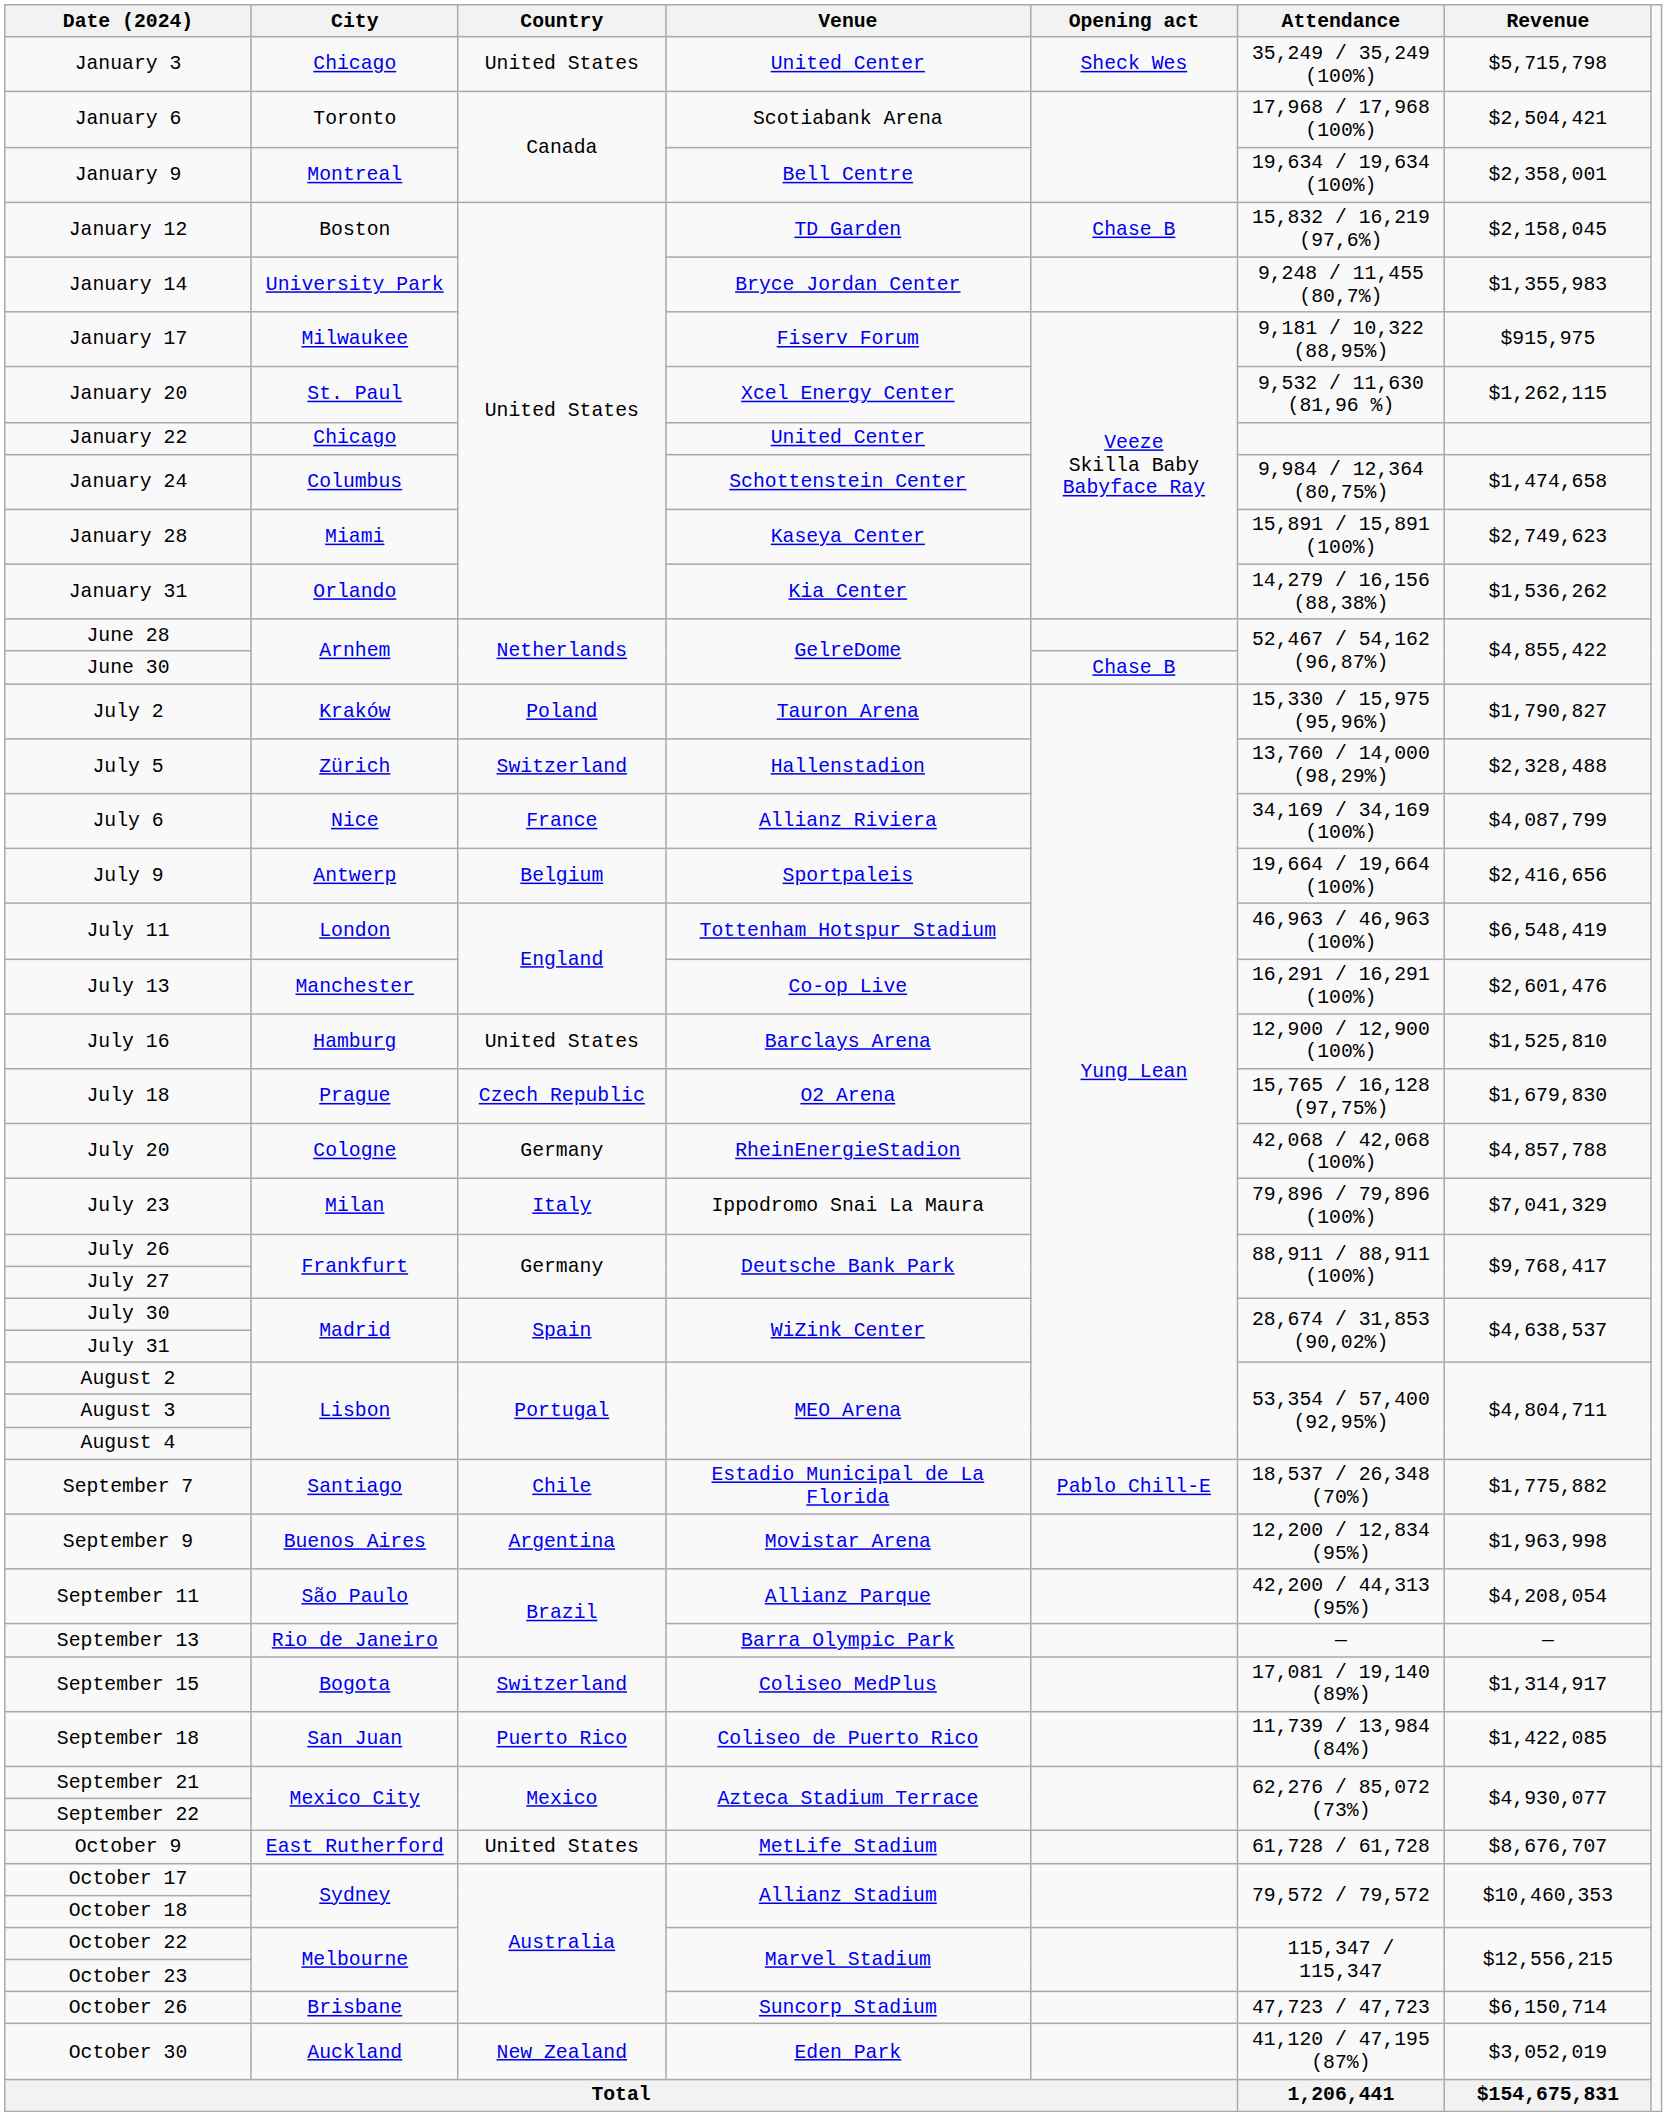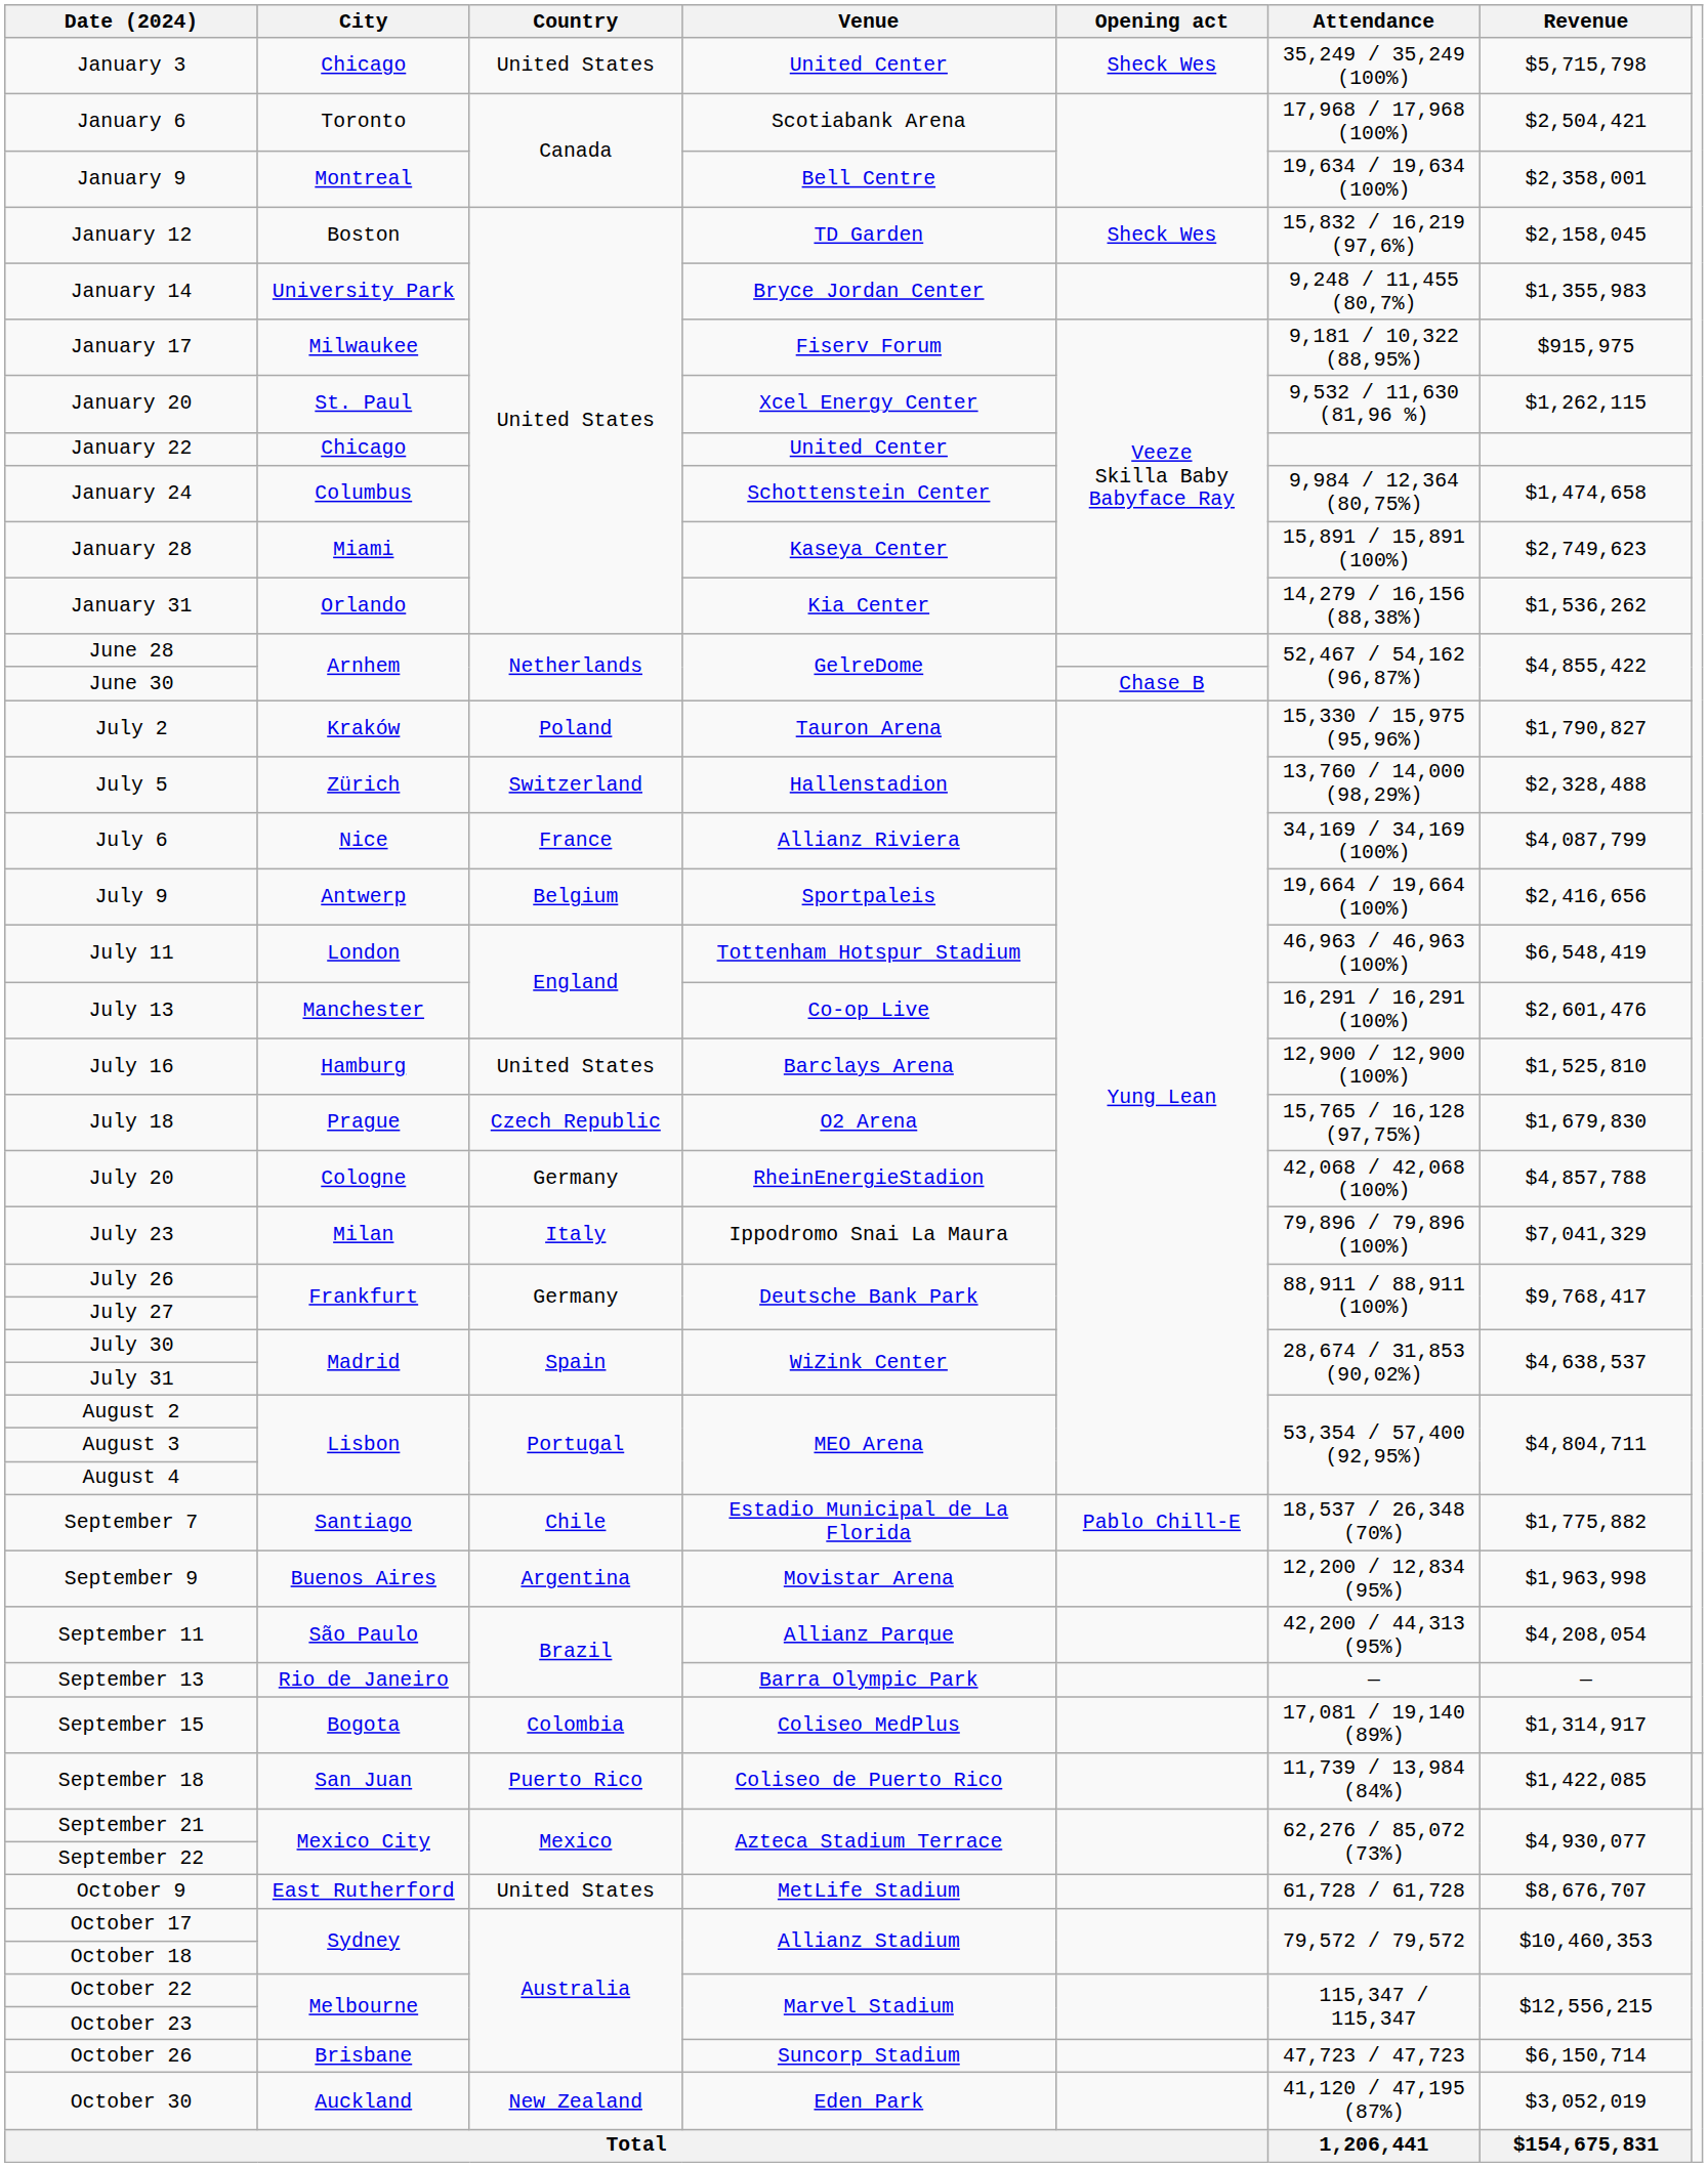January 12 | Opening act: Chase B -> Sheck Wes
September 15 | Country: Switzerland -> Colombia
